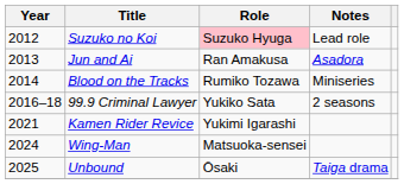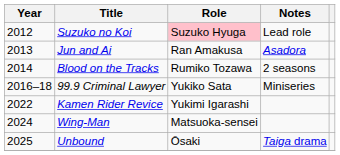Blood on the Tracks | Notes: Miniseries -> 2 seasons
99.9 Criminal Lawyer | Notes: 2 seasons -> Miniseries
Kamen Rider Revice | Year: 2021 -> 2022
